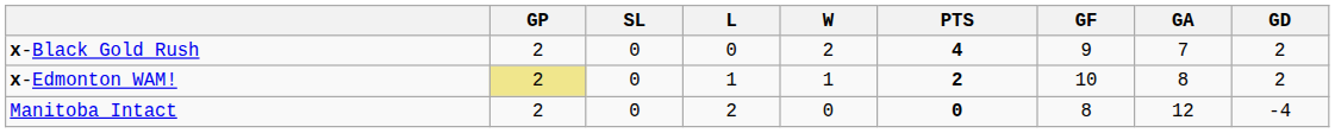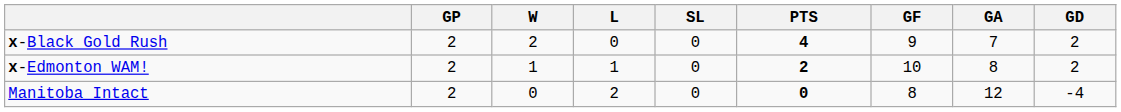columns swapped: W <-> SL
x-Edmonton WAM! | GP: khaki background -> no background
